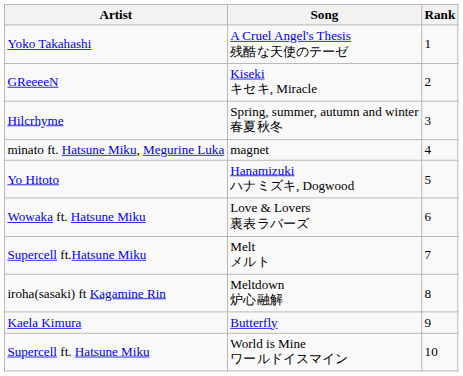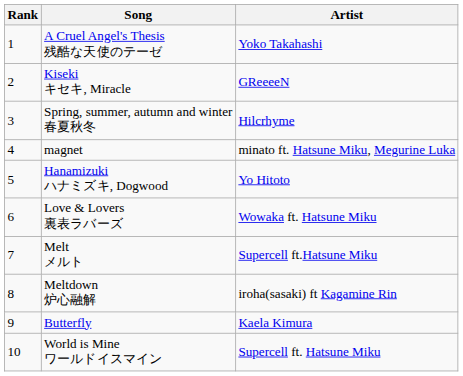columns swapped: Rank <-> Artist
